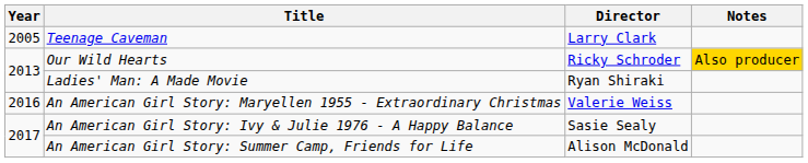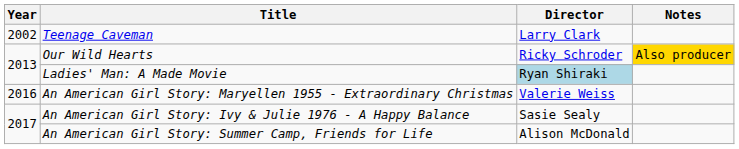Teenage Caveman | Year: 2005 -> 2002
Ladies' Man: A Made Movie | Director: no background -> lightblue background
